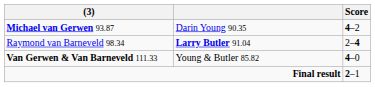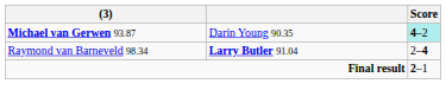Michael van Gerwen 93.87 | Score: no background -> paleturquoise background
- row: Van Gerwen & Van Barneveld 111.33 | Young & Butler 85.82 | 4–0
